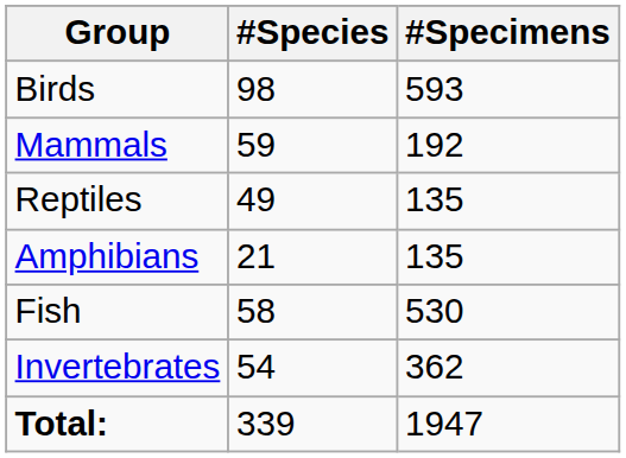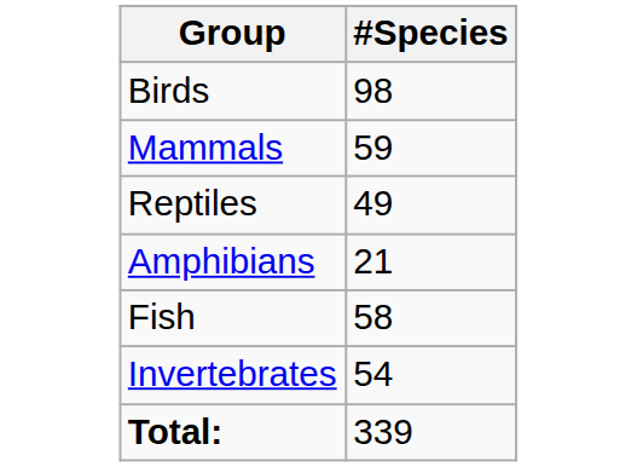- column: #Specimens | 593 | 192 | 135 | 135 | 530 | 362 | 1947
